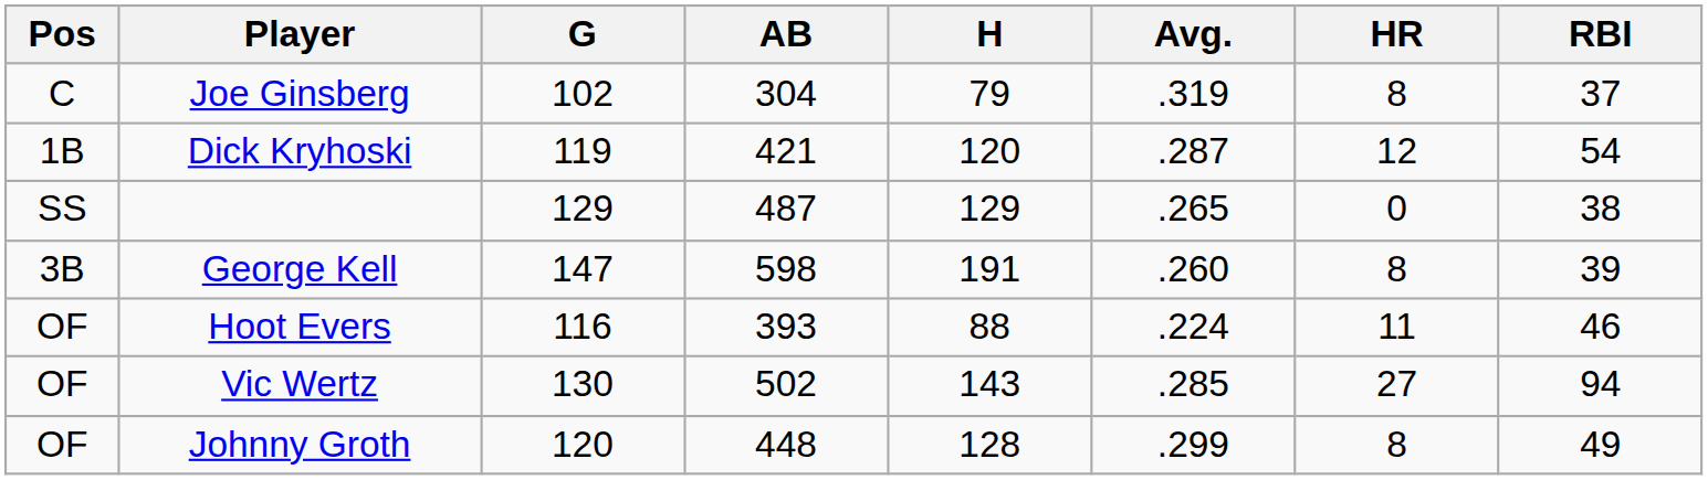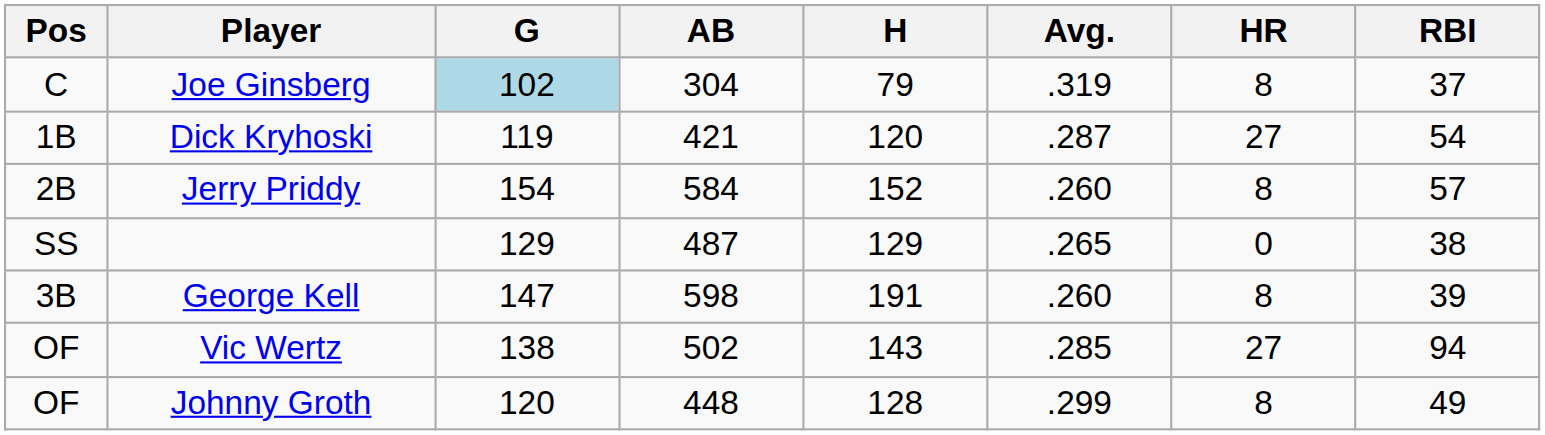Joe Ginsberg | G: no background -> lightblue background
Dick Kryhoski | HR: 12 -> 27
+ row: 2B | Jerry Priddy | 154 | 584 | 152 | .260 | 8 | 57
- row: OF | Hoot Evers | 116 | 393 | 88 | .224 | 11 | 46
Vic Wertz | G: 130 -> 138
